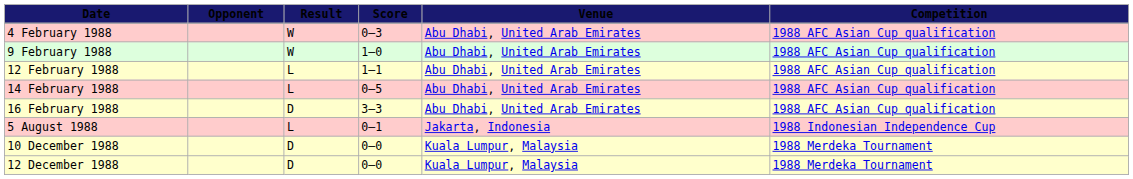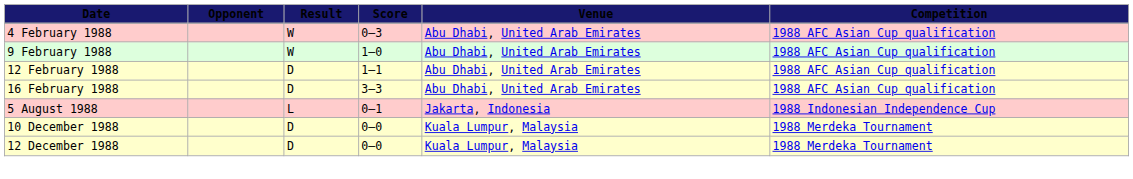12 February 1988 | Result: L -> D
- row: 14 February 1988 | L | 0–5 | Abu Dhabi, United Arab Emirates | 1988 AFC Asian Cup qualification
